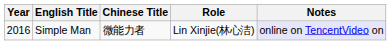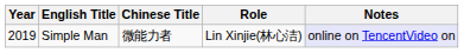Simple Man | Year: 2016 -> 2019
